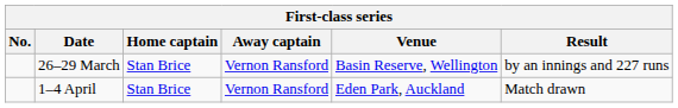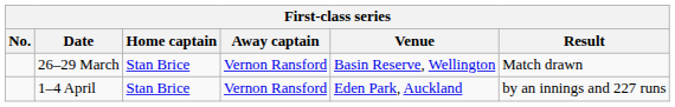26–29 March | Result: by an innings and 227 runs -> Match drawn
1–4 April | Result: Match drawn -> by an innings and 227 runs
